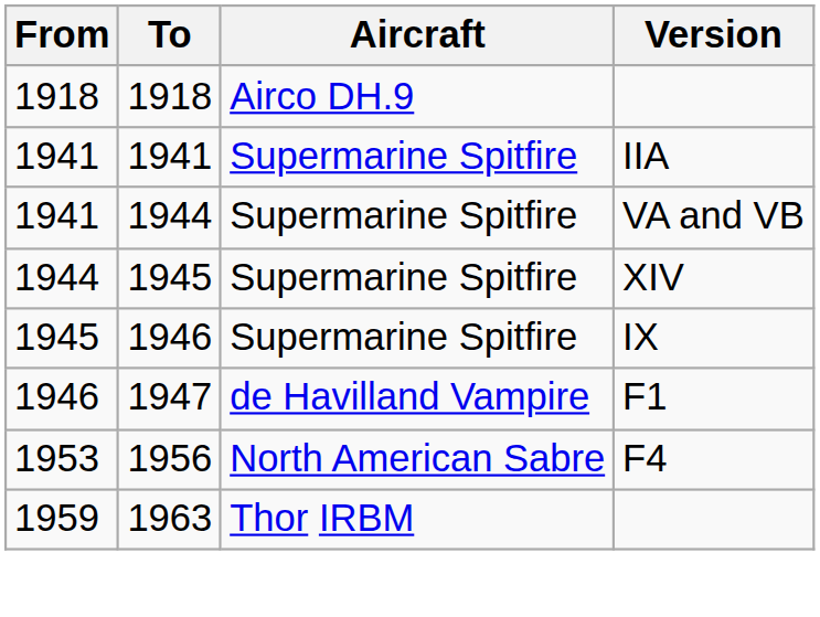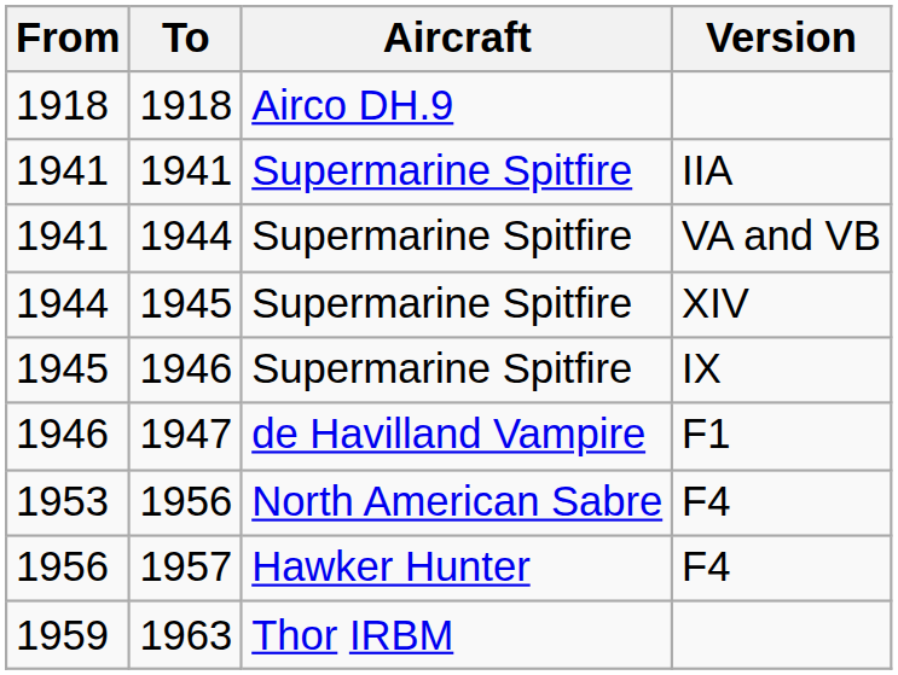+ row: 1956 | 1957 | Hawker Hunter | F4
